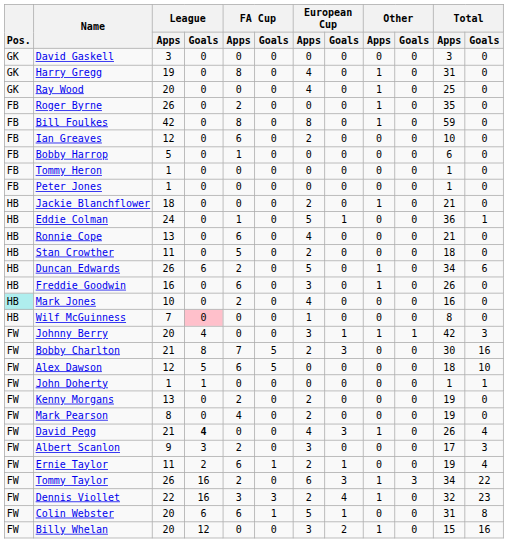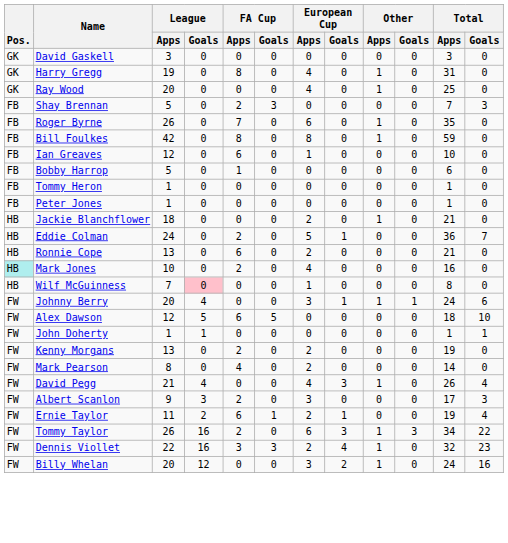+ row: FB | Shay Brennan | 5 | 0 | 2 | 3 | 0 | 0 | 0 | 0 | 7 | 3
Roger Byrne | FA Cup / Apps: 2 -> 7
Roger Byrne | European Cup / Apps: 0 -> 6
Ian Greaves | European Cup / Apps: 2 -> 1
Eddie Colman | FA Cup / Apps: 1 -> 2
Eddie Colman | Total / Goals: 1 -> 7
Ronnie Cope | European Cup / Apps: 4 -> 2
- row: HB | Stan Crowther | 11 | 0 | 5 | 0 | 2 | 0 | 0 | 0 | 18 | 0
- row: HB | Duncan Edwards | 26 | 6 | 2 | 0 | 5 | 0 | 1 | 0 | 34 | 6
- row: HB | Freddie Goodwin | 16 | 0 | 6 | 0 | 3 | 0 | 1 | 0 | 26 | 0
Johnny Berry | Total / Apps: 42 -> 24
Johnny Berry | Total / Goals: 3 -> 6
- row: FW | Bobby Charlton | 21 | 8 | 7 | 5 | 2 | 3 | 0 | 0 | 30 | 16
Mark Pearson | Total / Apps: 19 -> 14
David Pegg | League / Goals: bold -> normal
- row: FW | Colin Webster | 20 | 6 | 6 | 1 | 5 | 1 | 0 | 0 | 31 | 8
Billy Whelan | Total / Apps: 15 -> 24
